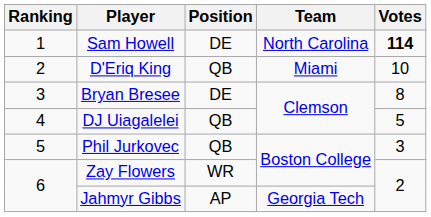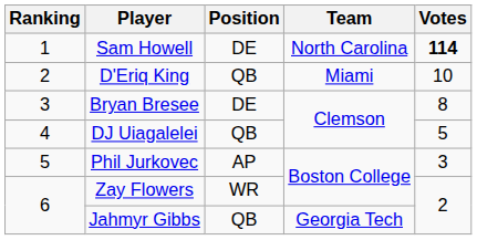Phil Jurkovec | Position: QB -> AP
Jahmyr Gibbs | Position: AP -> QB
